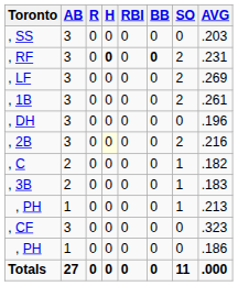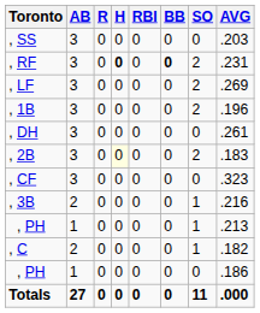, 1B | AVG: .261 -> .196
, DH | AVG: .196 -> .261
, 2B | AVG: .216 -> .183
rows swapped: , CF <-> , C
, 3B | AVG: .183 -> .216
